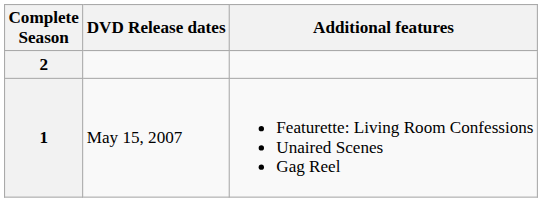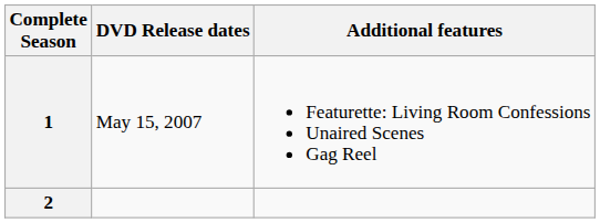rows swapped: 1 <-> 2
